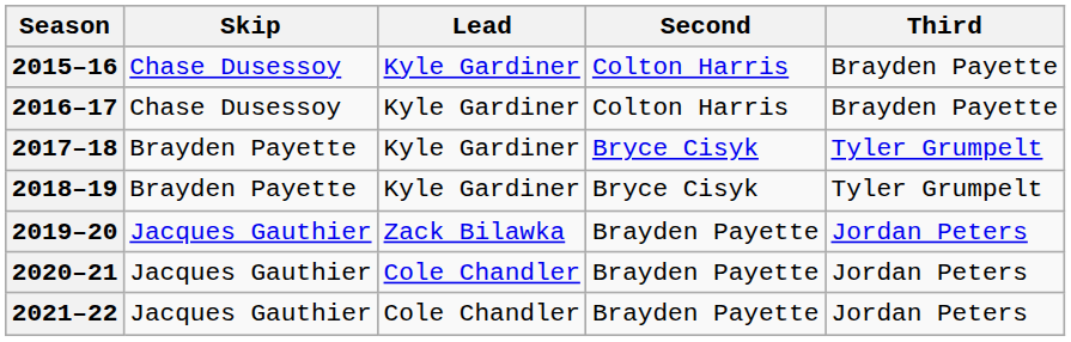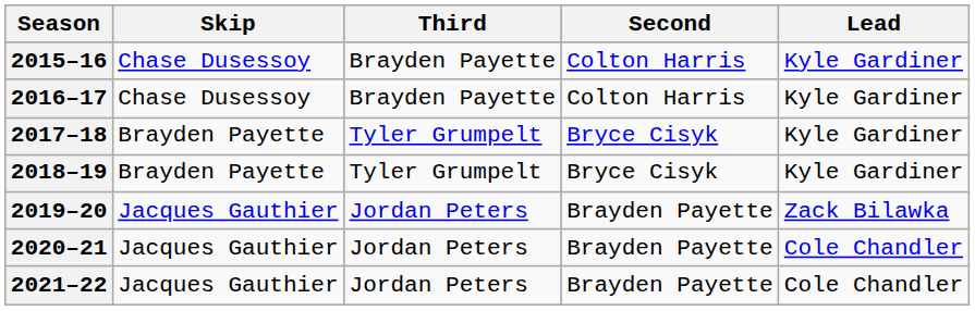columns swapped: Third <-> Lead
